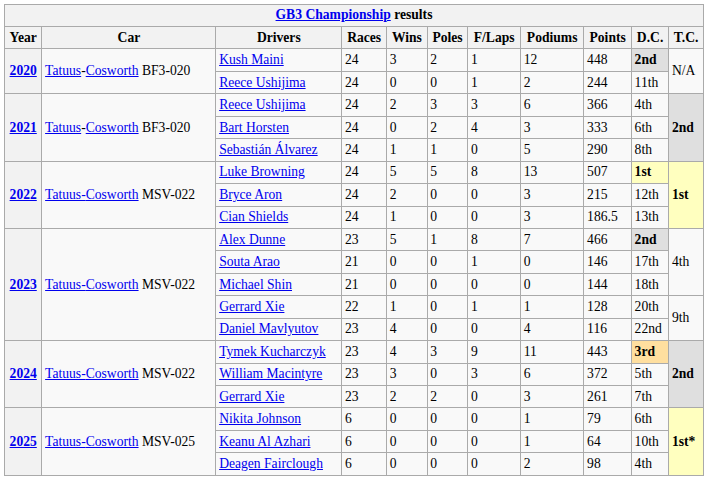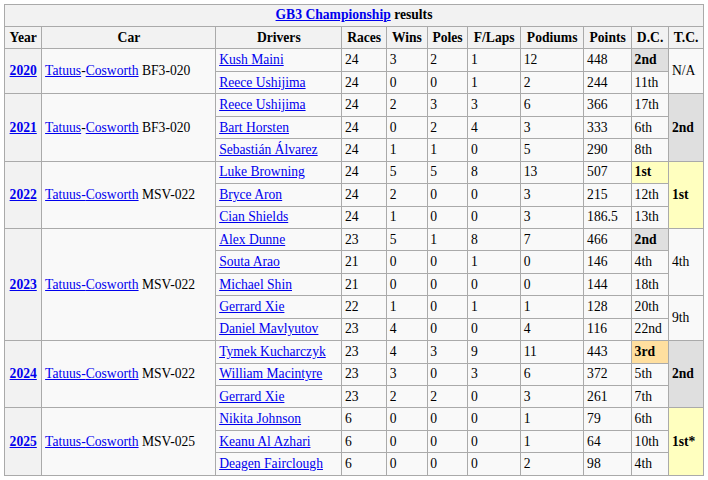2021 / Reece Ushijima | D.C.: 4th -> 17th
Souta Arao | D.C.: 17th -> 4th
